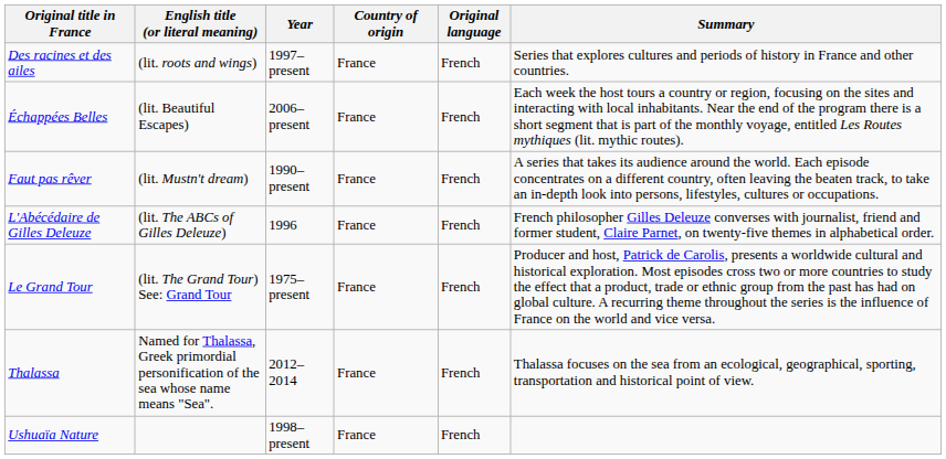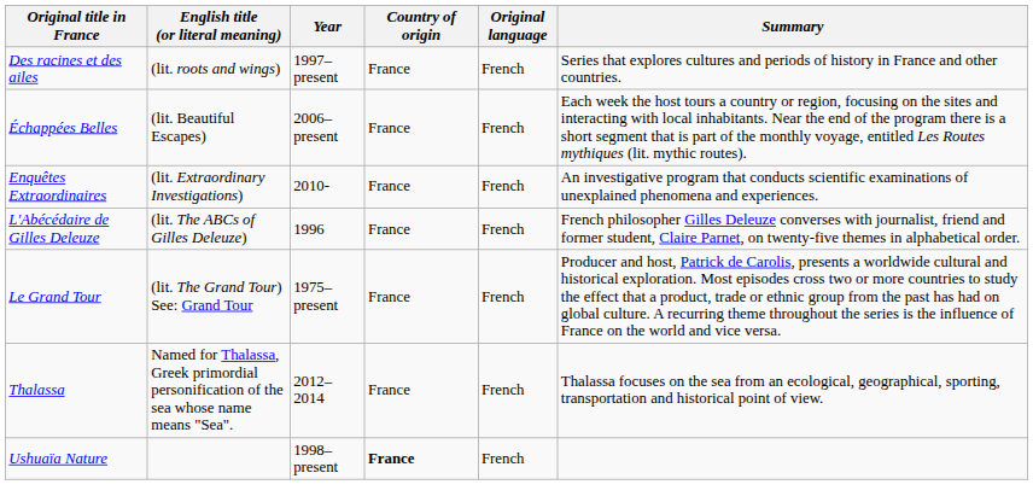+ row: Enquêtes Extraordinaires | (lit. Extraordinary Investigations) | 2010- | France | French | An investigative program that conducts scientific examinations of unexplained phenomena and experiences.
- row: Faut pas rêver | (lit. Mustn't dream) | 1990–present | France | French | A series that takes its audience around the world. Each episode concentrates on a different country, often leaving the beaten track, to take an in-depth look into persons, lifestyles, cultures or occupations.
Ushuaïa Nature | Country of origin: normal -> bold
